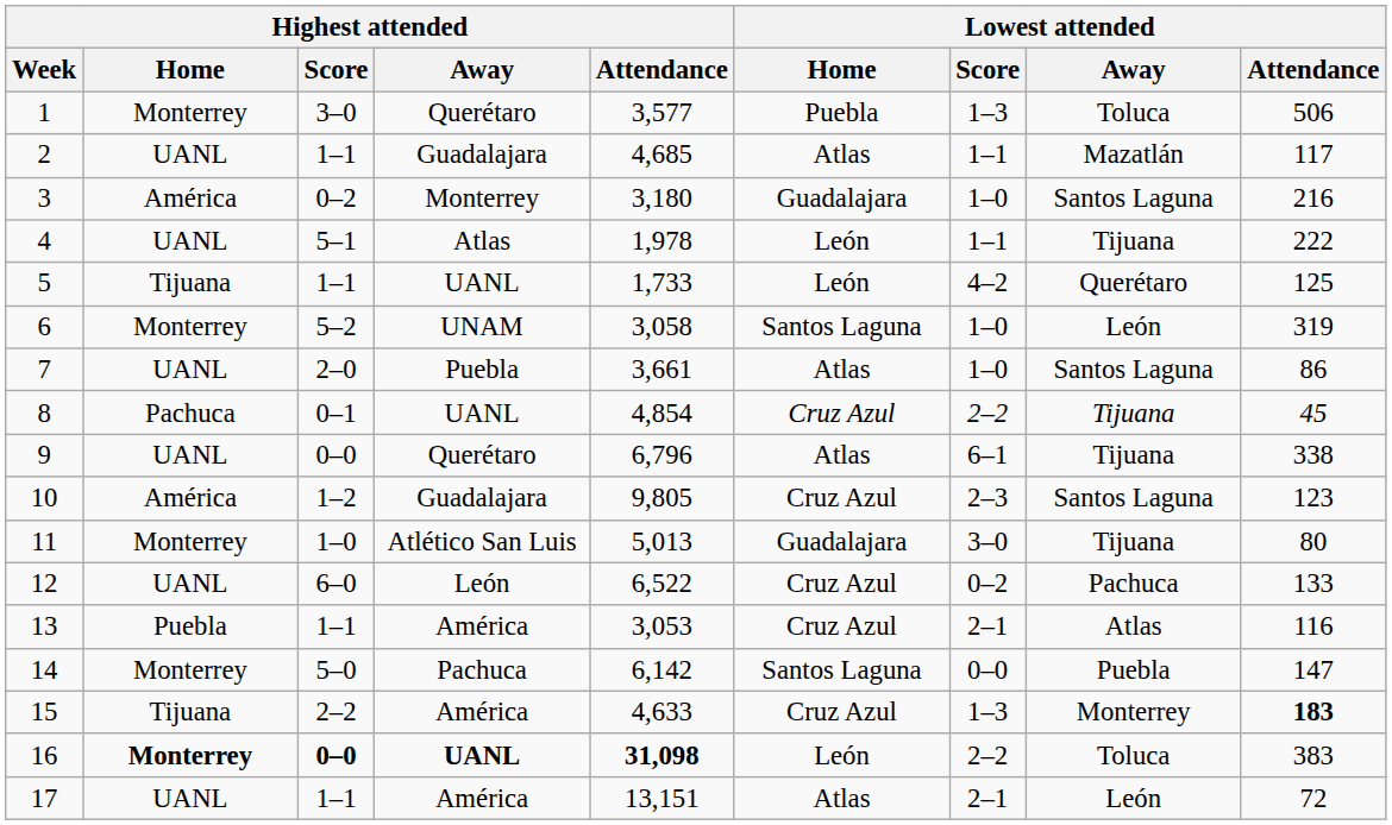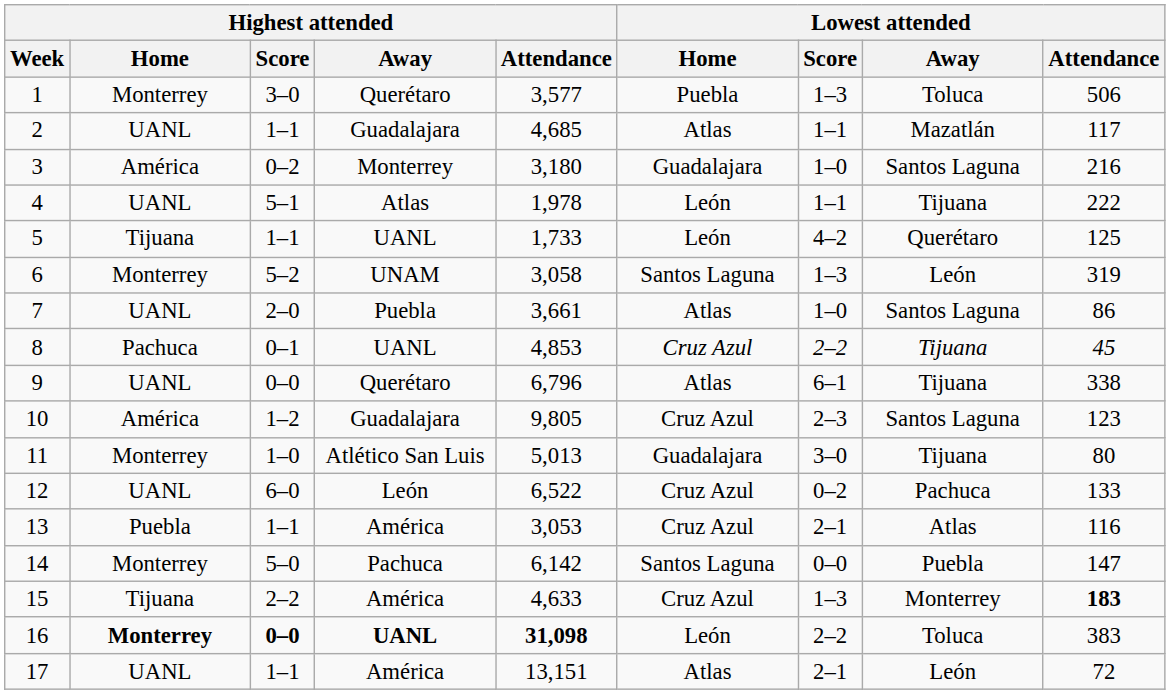6 | Lowest attended / Score: 1–0 -> 1–3
8 | Highest attended / Attendance: 4,854 -> 4,853
